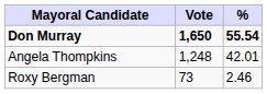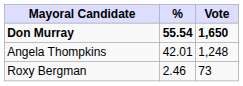columns swapped: Vote <-> %
